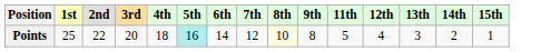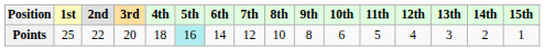+ column: 10th | 6
Points | 8th: lightyellow background -> no background
